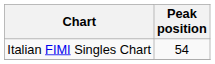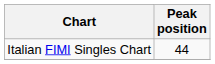Italian FIMI Singles Chart | Peak position: 54 -> 44
